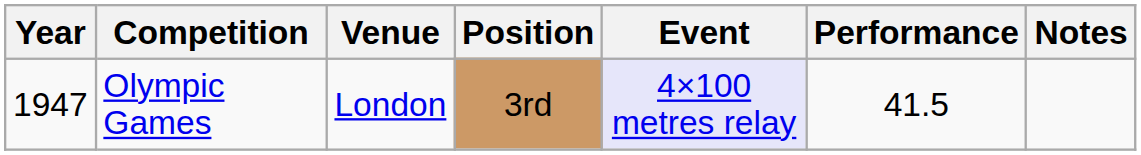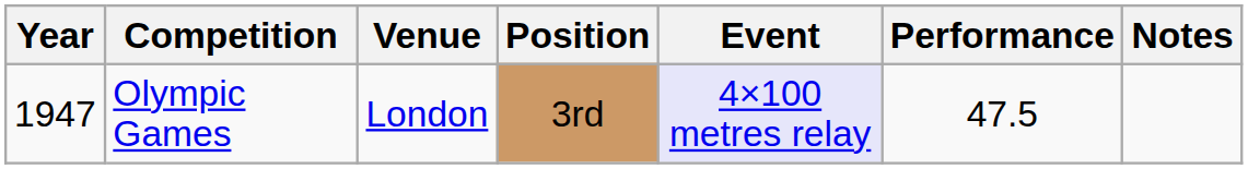Olympic Games | Performance: 41.5 -> 47.5
